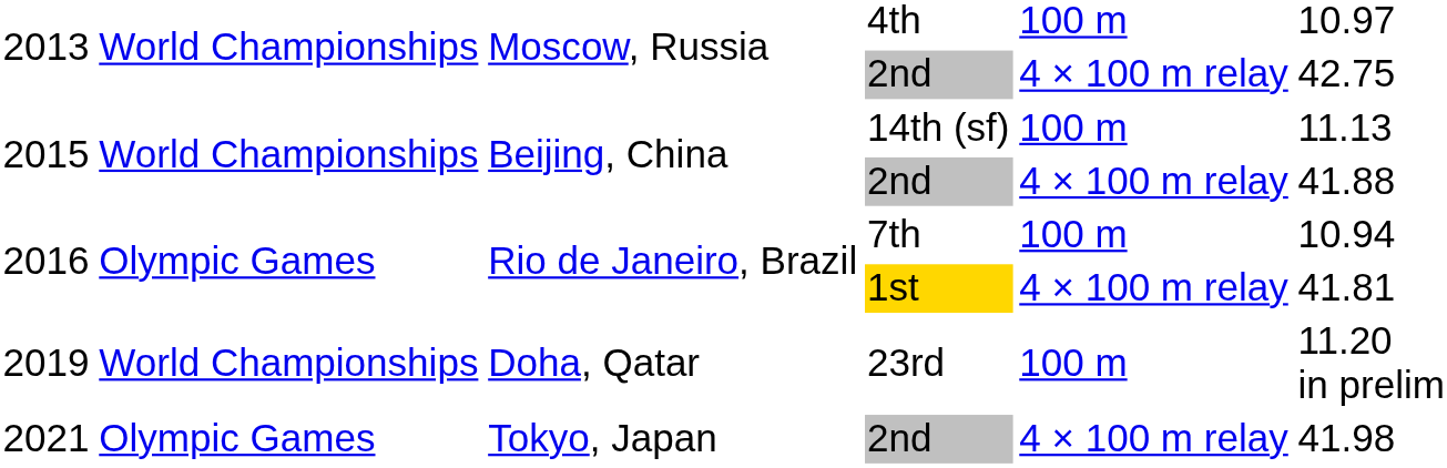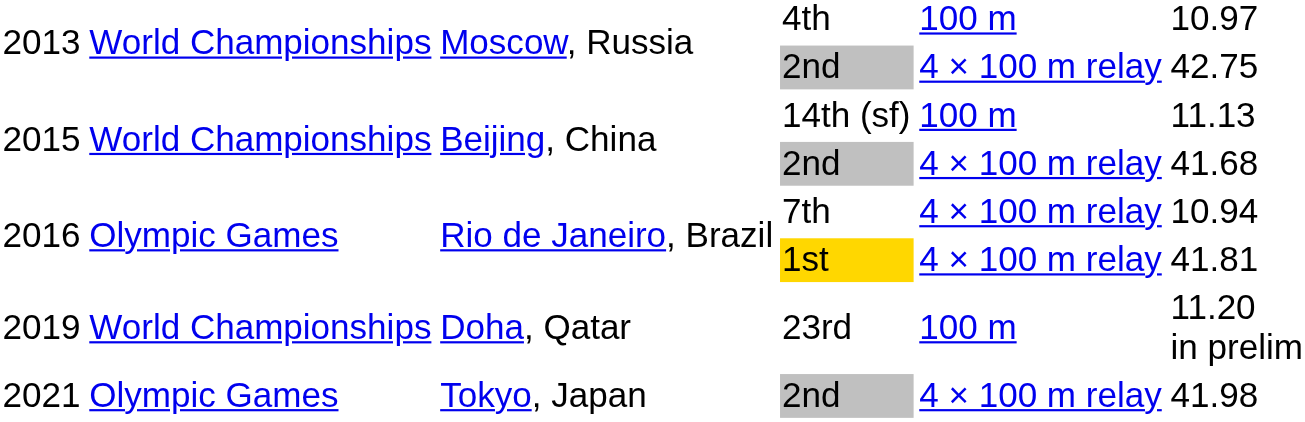2015 / 2nd | column 6: 41.88 -> 41.68
2016 / 7th | column 5: 100 m -> 4 × 100 m relay
